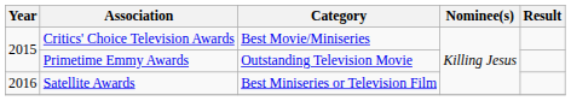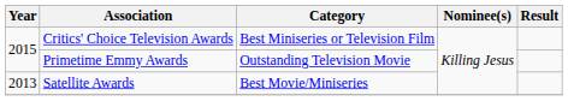Critics' Choice Television Awards | Category: Best Movie/Miniseries -> Best Miniseries or Television Film
Satellite Awards | Year: 2016 -> 2013
Satellite Awards | Category: Best Miniseries or Television Film -> Best Movie/Miniseries
